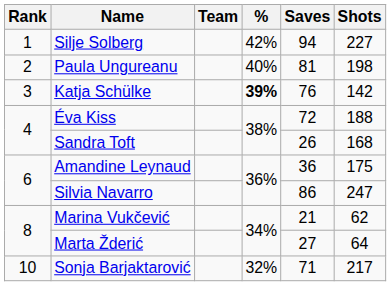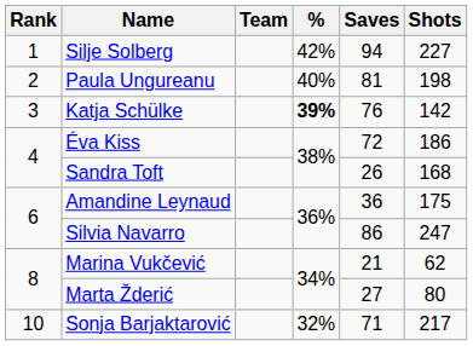Éva Kiss | Shots: 188 -> 186
Marta Žderić | Shots: 64 -> 80
